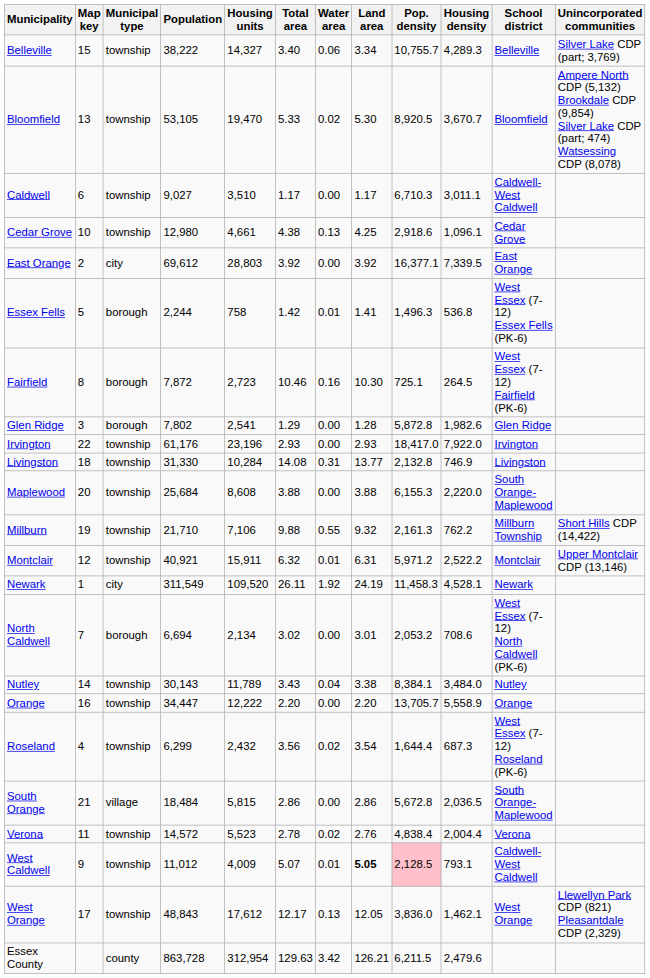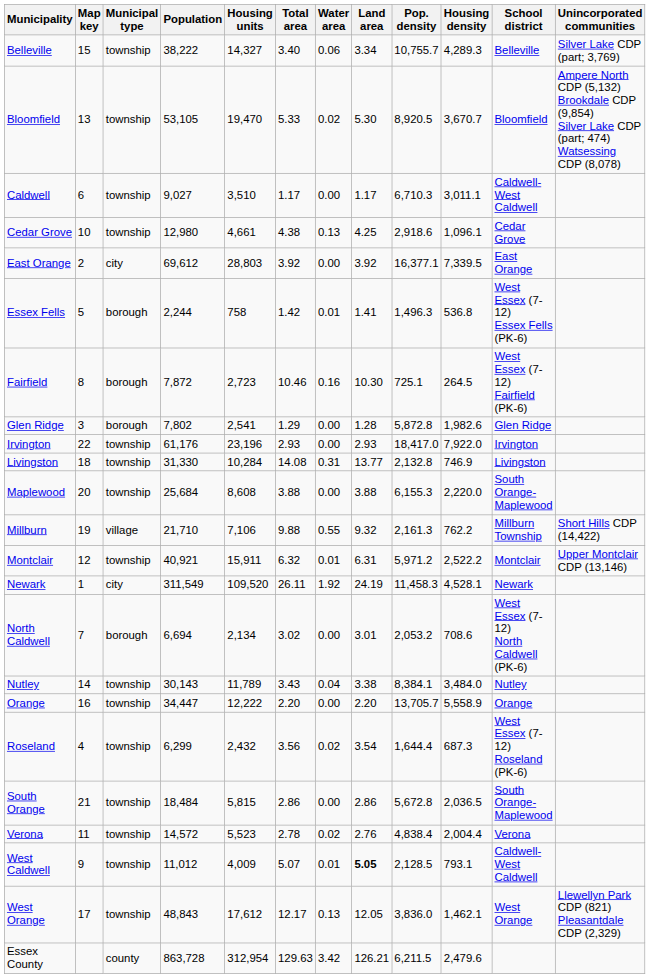Millburn | Municipal type: township -> village
South Orange | Municipal type: village -> township
West Caldwell | Pop. density: pink background -> no background
